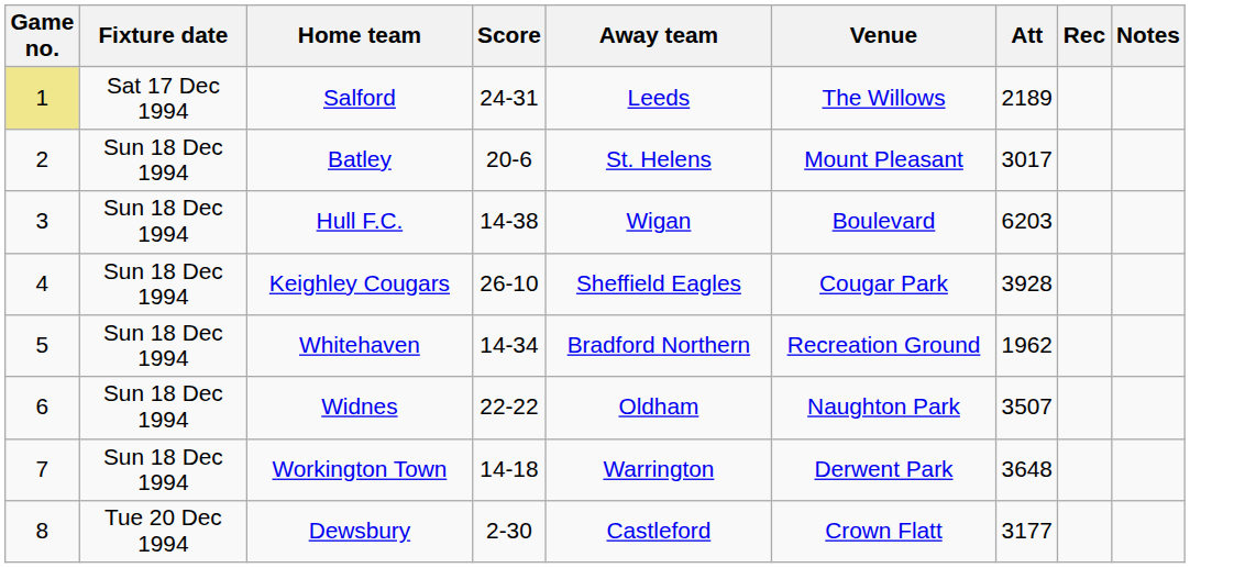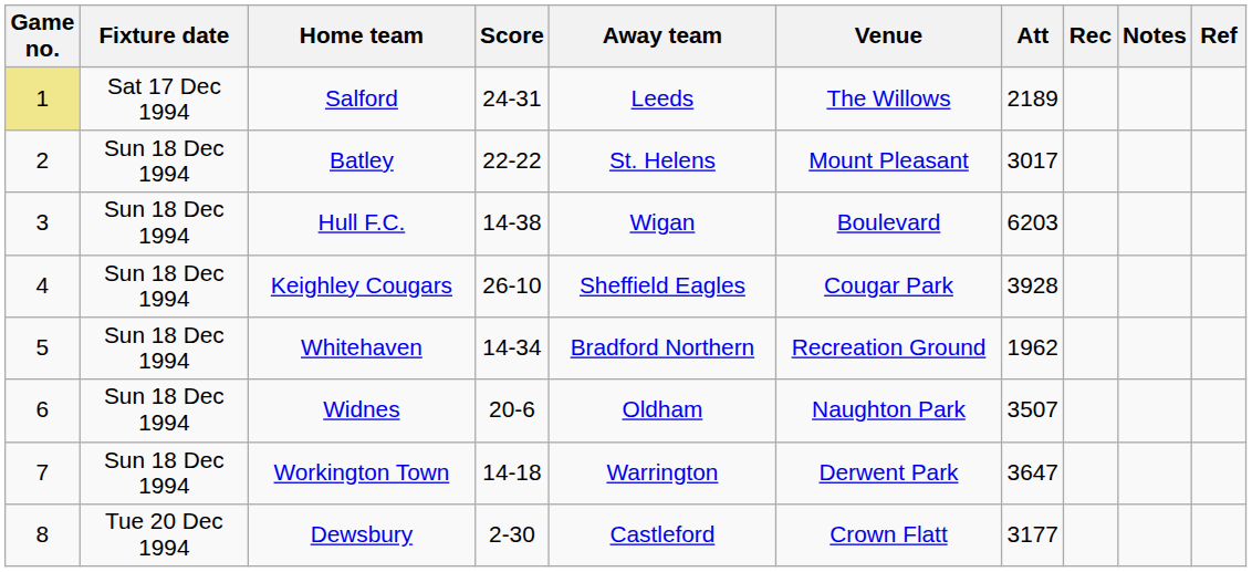+ column: Ref
Batley | Score: 20-6 -> 22-22
Widnes | Score: 22-22 -> 20-6
Workington Town | Att: 3648 -> 3647
